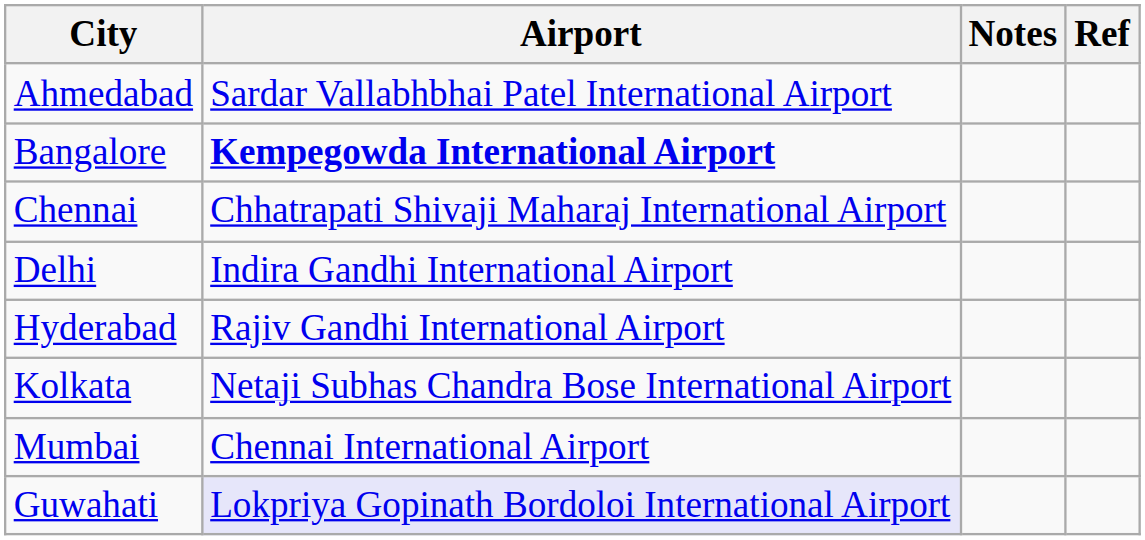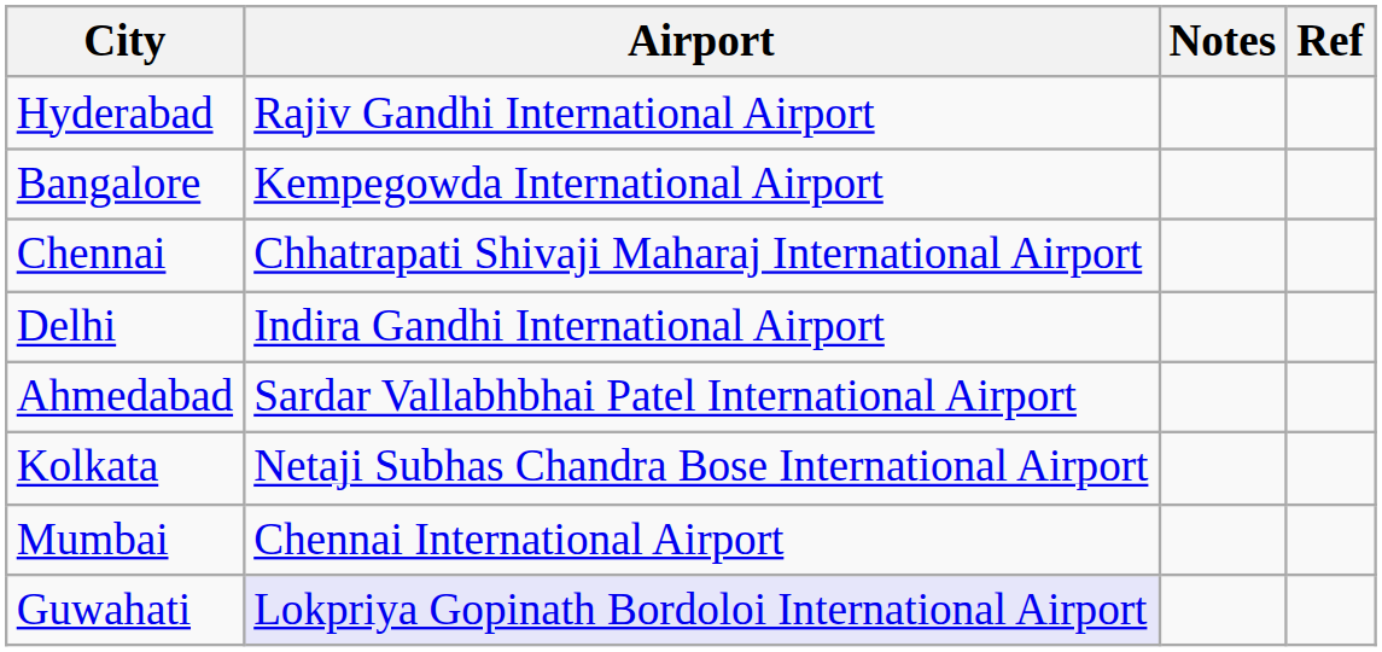rows swapped: Ahmedabad <-> Hyderabad
Bangalore | Airport: bold -> normal
